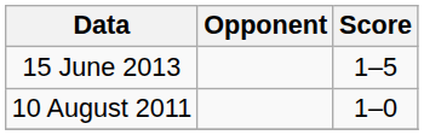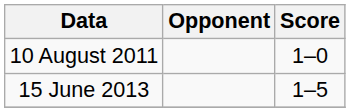rows swapped: 10 August 2011 <-> 15 June 2013
